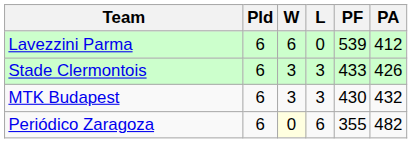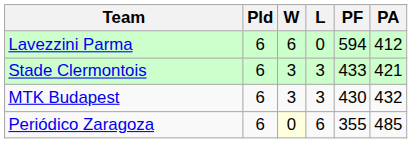Lavezzini Parma | PF: 539 -> 594
Stade Clermontois | PA: 426 -> 421
Periódico Zaragoza | PA: 482 -> 485
